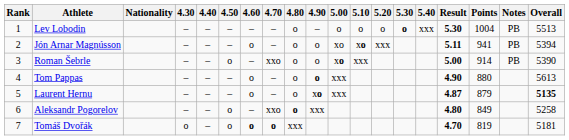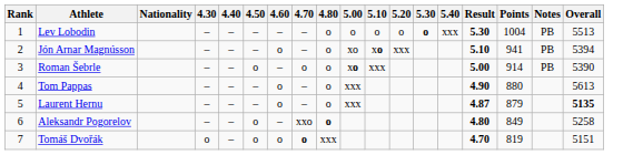- column: 4.90 | – | o | o | o | xo | xxx
Jón Arnar Magnússon | Result: 5.11 -> 5.10
Roman Šebrle | 4.70: xxo -> o
Tomáš Dvořák | 4.60: bold -> normal
Tomáš Dvořák | Overall: 5181 -> 5151
